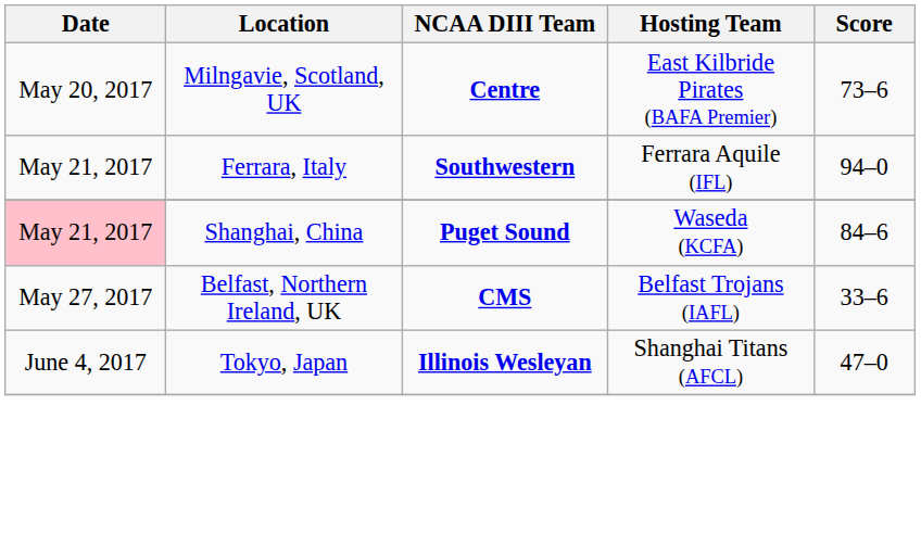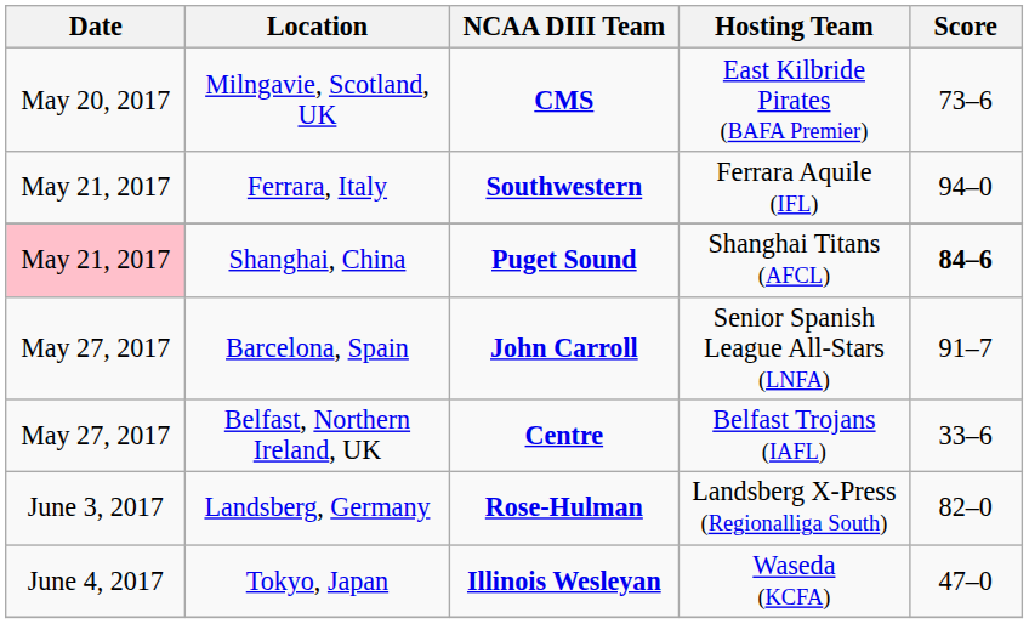Milngavie, Scotland, UK | NCAA DIII Team: Centre -> CMS
Shanghai, China | Hosting Team: Waseda (KCFA) -> Shanghai Titans (AFCL)
Shanghai, China | Score: normal -> bold
+ row: May 27, 2017 | Barcelona, Spain | John Carroll | Senior Spanish League All-Stars (LNFA) | 91–7
Belfast, Northern Ireland, UK | NCAA DIII Team: CMS -> Centre
+ row: June 3, 2017 | Landsberg, Germany | Rose-Hulman | Landsberg X-Press (Regionalliga South) | 82–0
Tokyo, Japan | Hosting Team: Shanghai Titans (AFCL) -> Waseda (KCFA)
